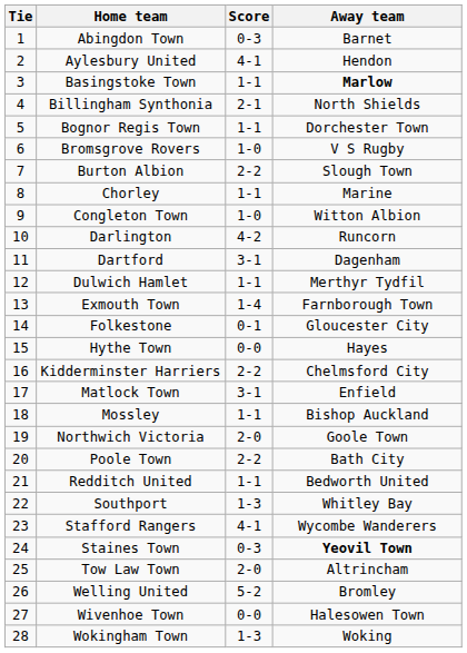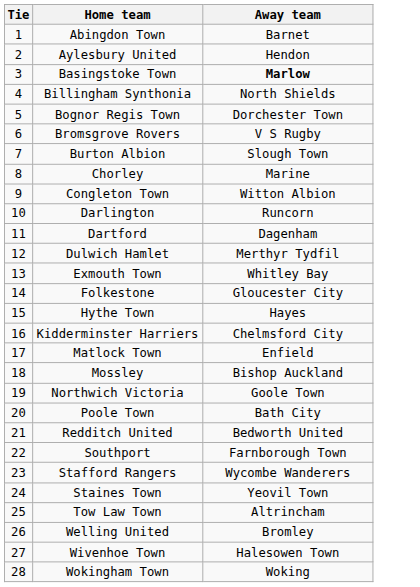- column: Score | 0-3 | 4-1 | 1-1 | 2-1 | 1-1 | 1-0 | 2-2 | 1-1 | 1-0 | 4-2 | 3-1 | 1-1 | 1-4 | 0-1 | 0-0 | 2-2 | 3-1 | 1-1 | 2-0 | 2-2 | 1-1 | 1-3 | 4-1 | 0-3 | 2-0 | 5-2 | 0-0 | 1-3
Exmouth Town | Away team: Farnborough Town -> Whitley Bay
Southport | Away team: Whitley Bay -> Farnborough Town
Staines Town | Away team: bold -> normal
